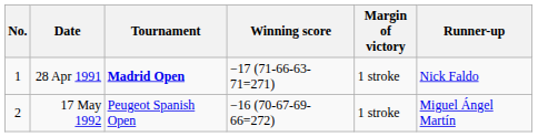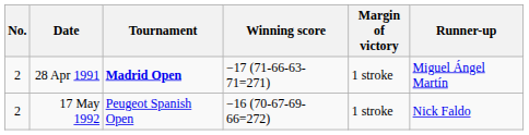28 Apr 1991 | No.: 1 -> 2
28 Apr 1991 | Runner-up: Nick Faldo -> Miguel Ángel Martín
17 May 1992 | Runner-up: Miguel Ángel Martín -> Nick Faldo
